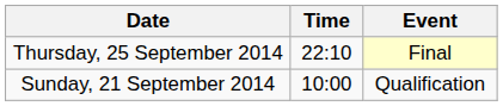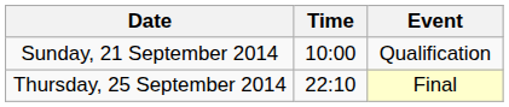rows swapped: Sunday, 21 September 2014 <-> Thursday, 25 September 2014
